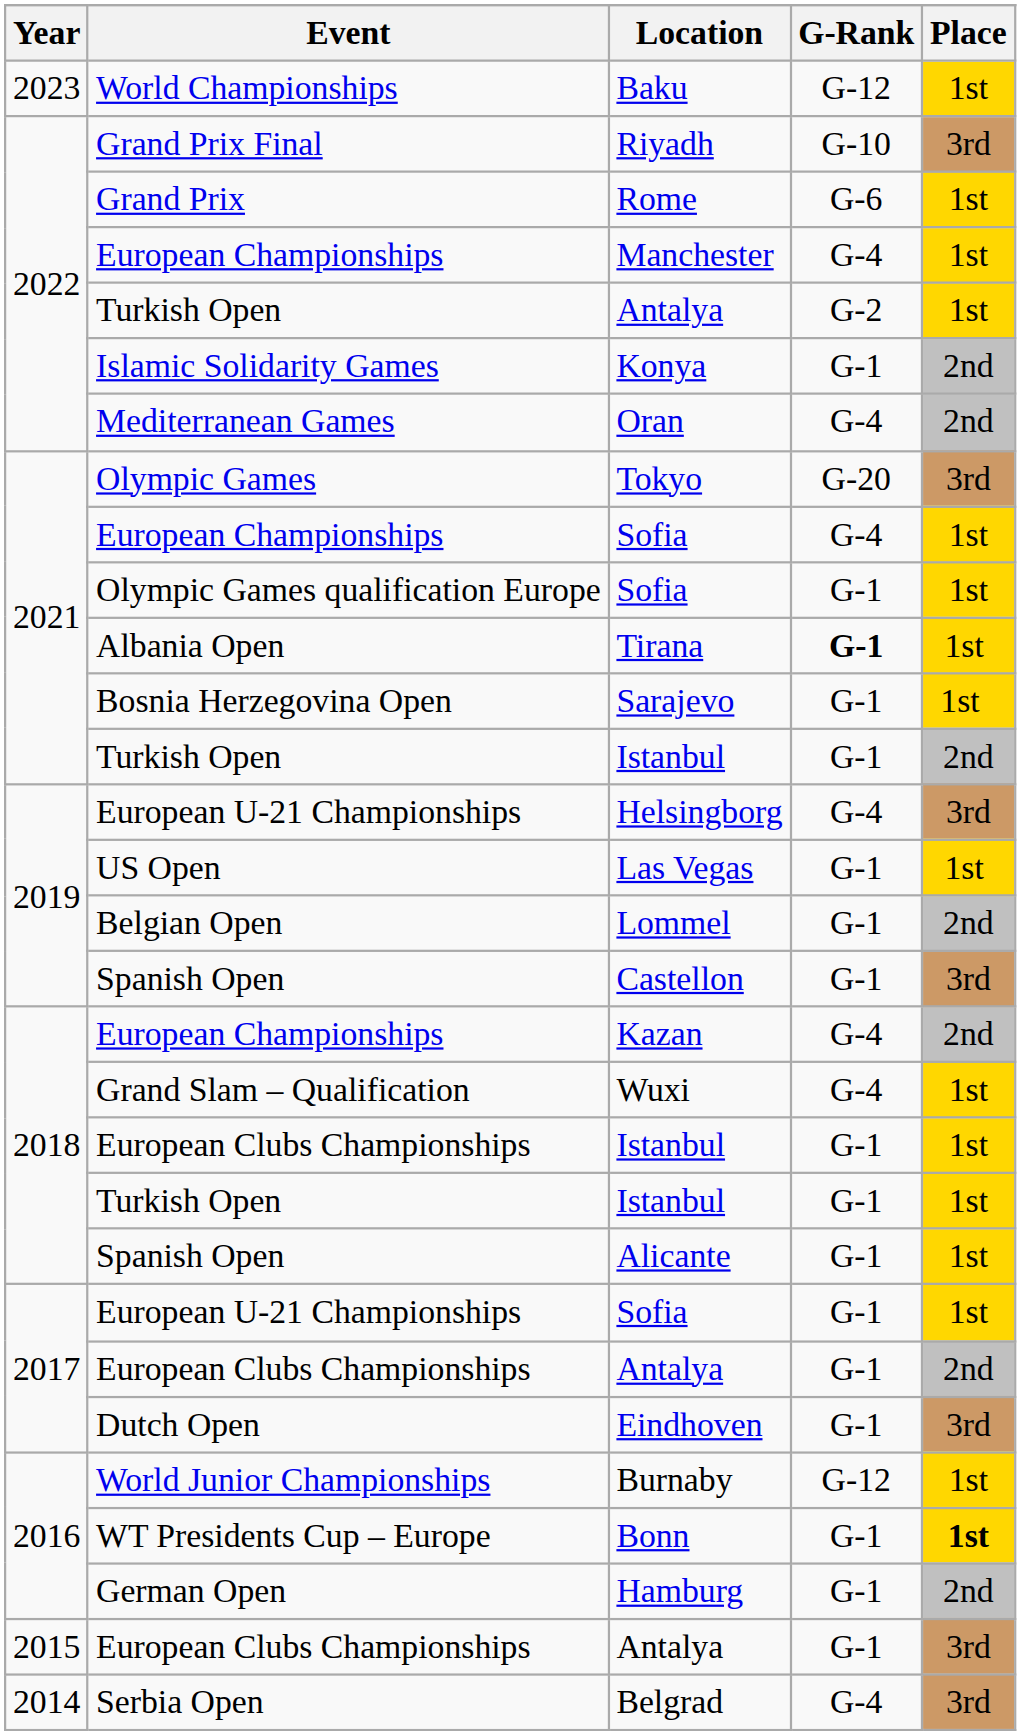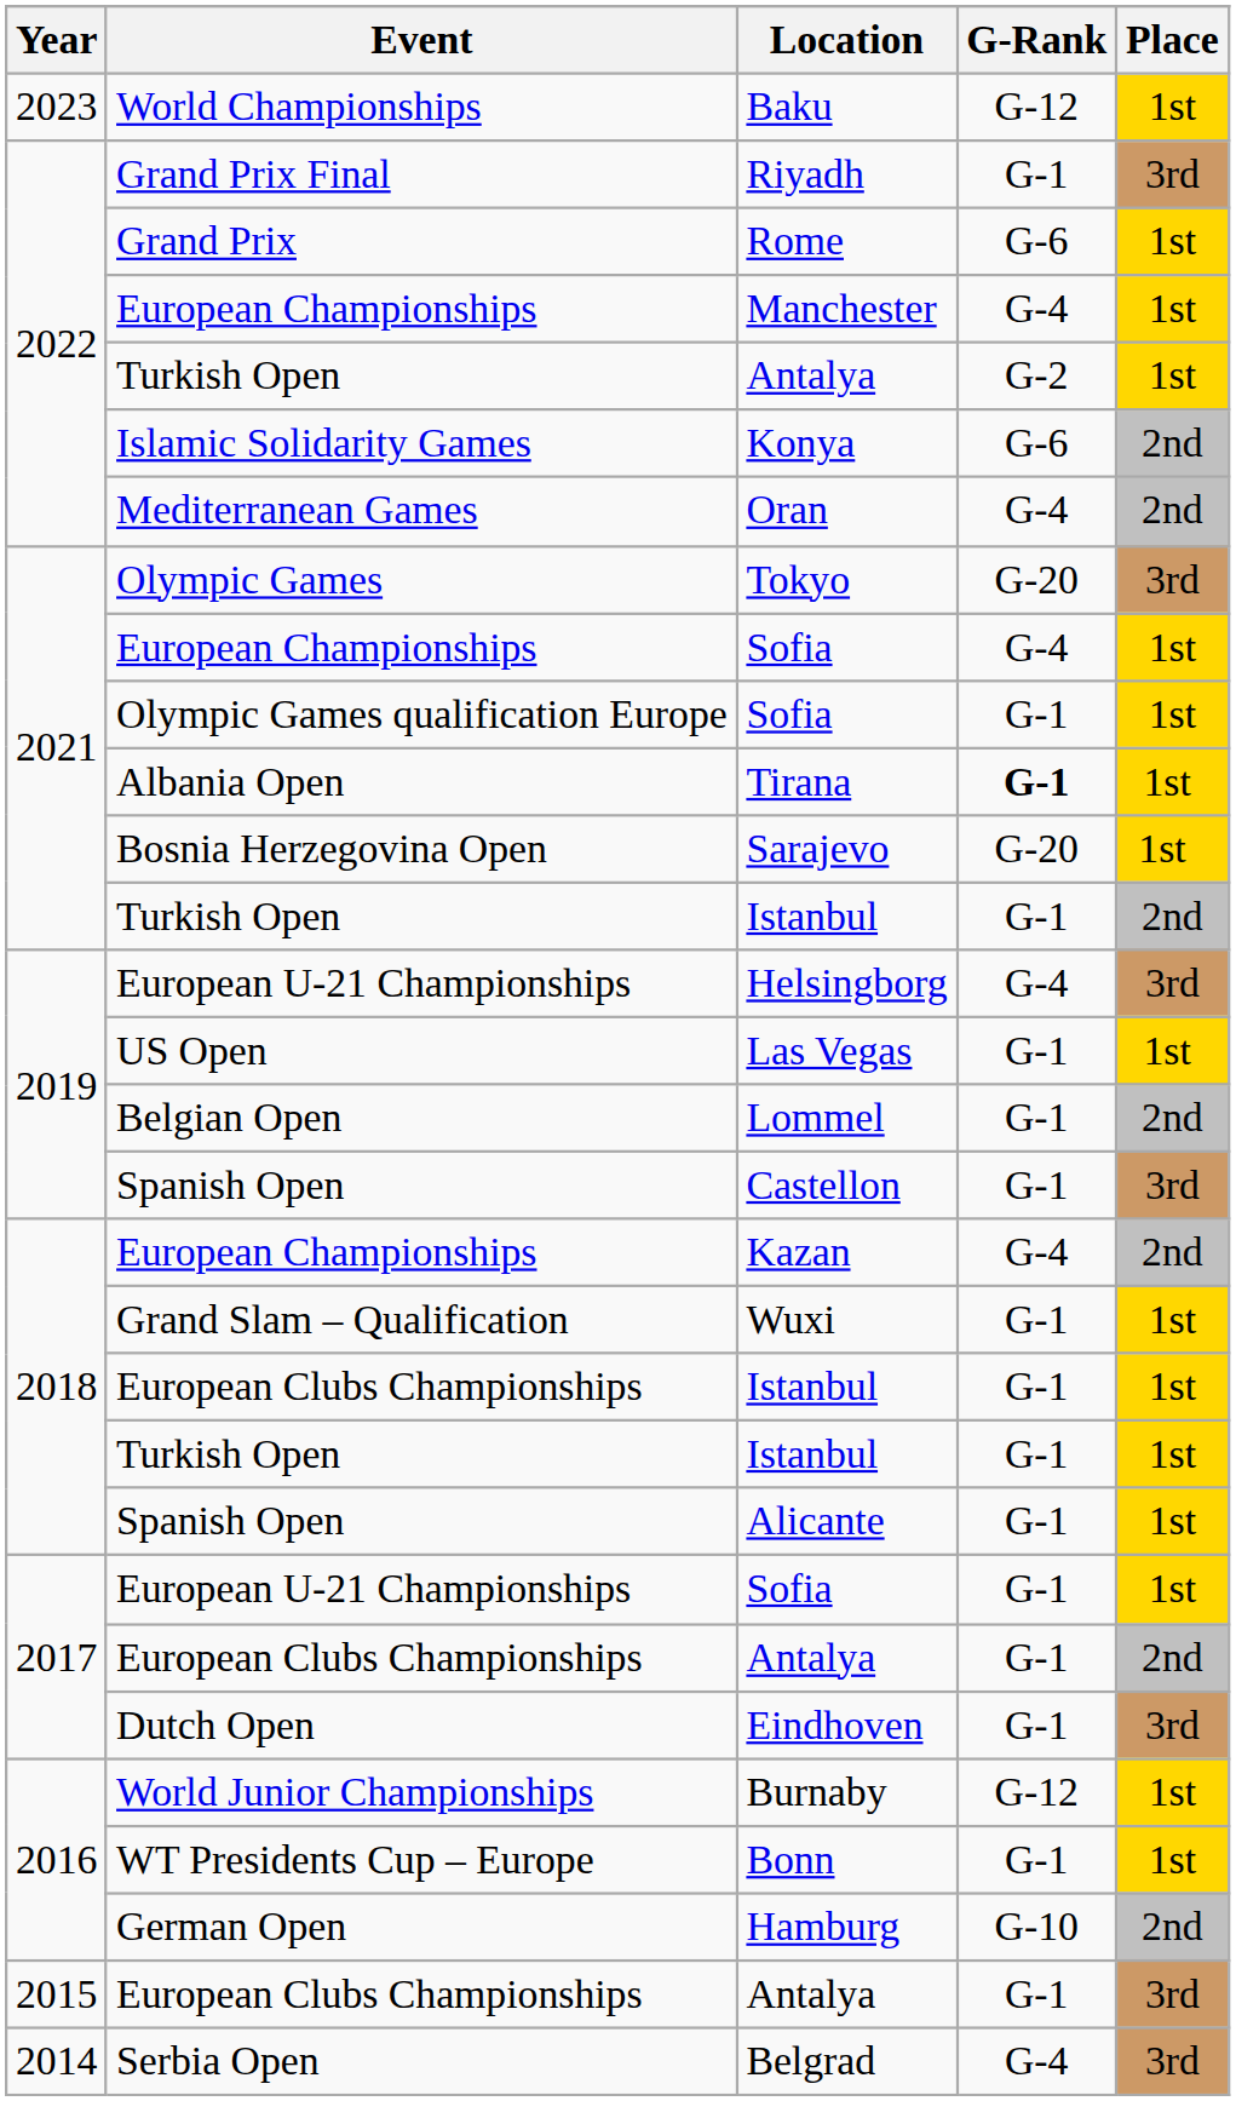Riyadh | G-Rank: G-10 -> G-1
Konya | G-Rank: G-1 -> G-6
Sarajevo | G-Rank: G-1 -> G-20
Wuxi | G-Rank: G-4 -> G-1
Bonn | Place: bold -> normal
Hamburg | G-Rank: G-1 -> G-10
